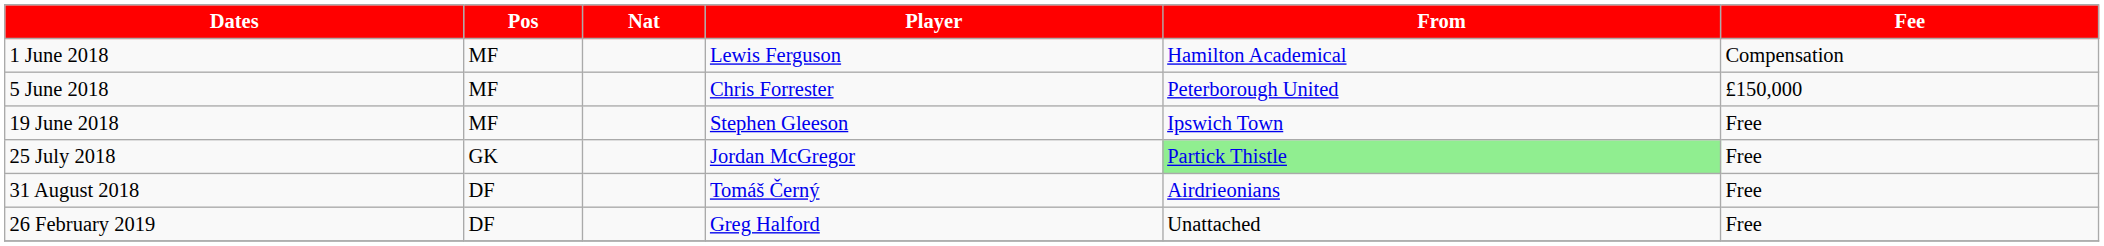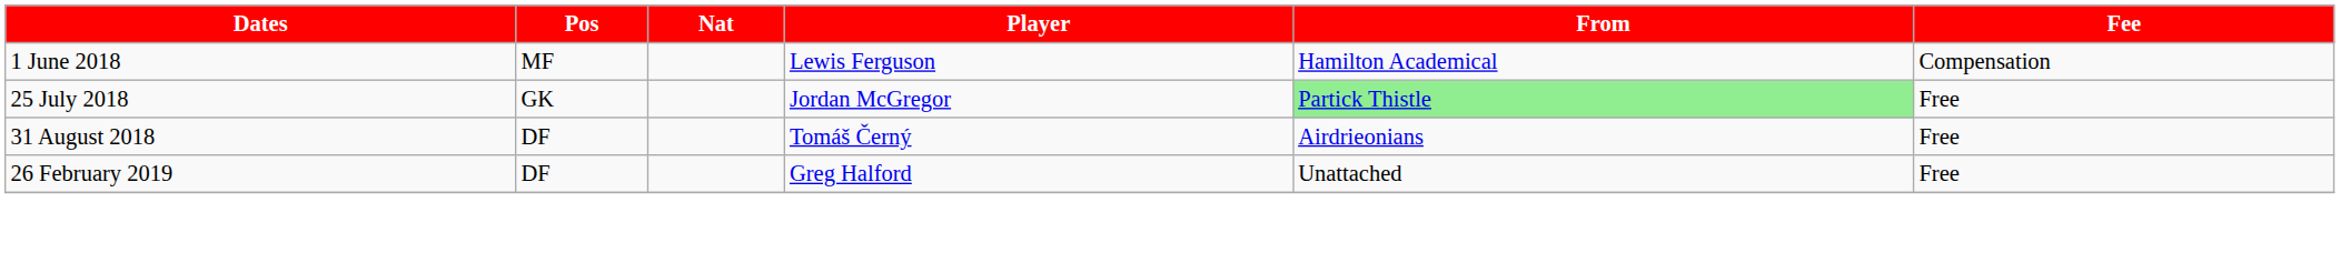- row: 5 June 2018 | MF | Chris Forrester | Peterborough United | £150,000
- row: 19 June 2018 | MF | Stephen Gleeson | Ipswich Town | Free
